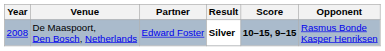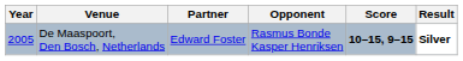columns swapped: Opponent <-> Result
De Maaspoort, Den Bosch, Netherlands | Year: 2008 -> 2005
